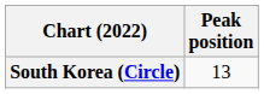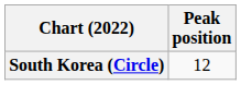South Korea (Circle) | Peak position: 13 -> 12
